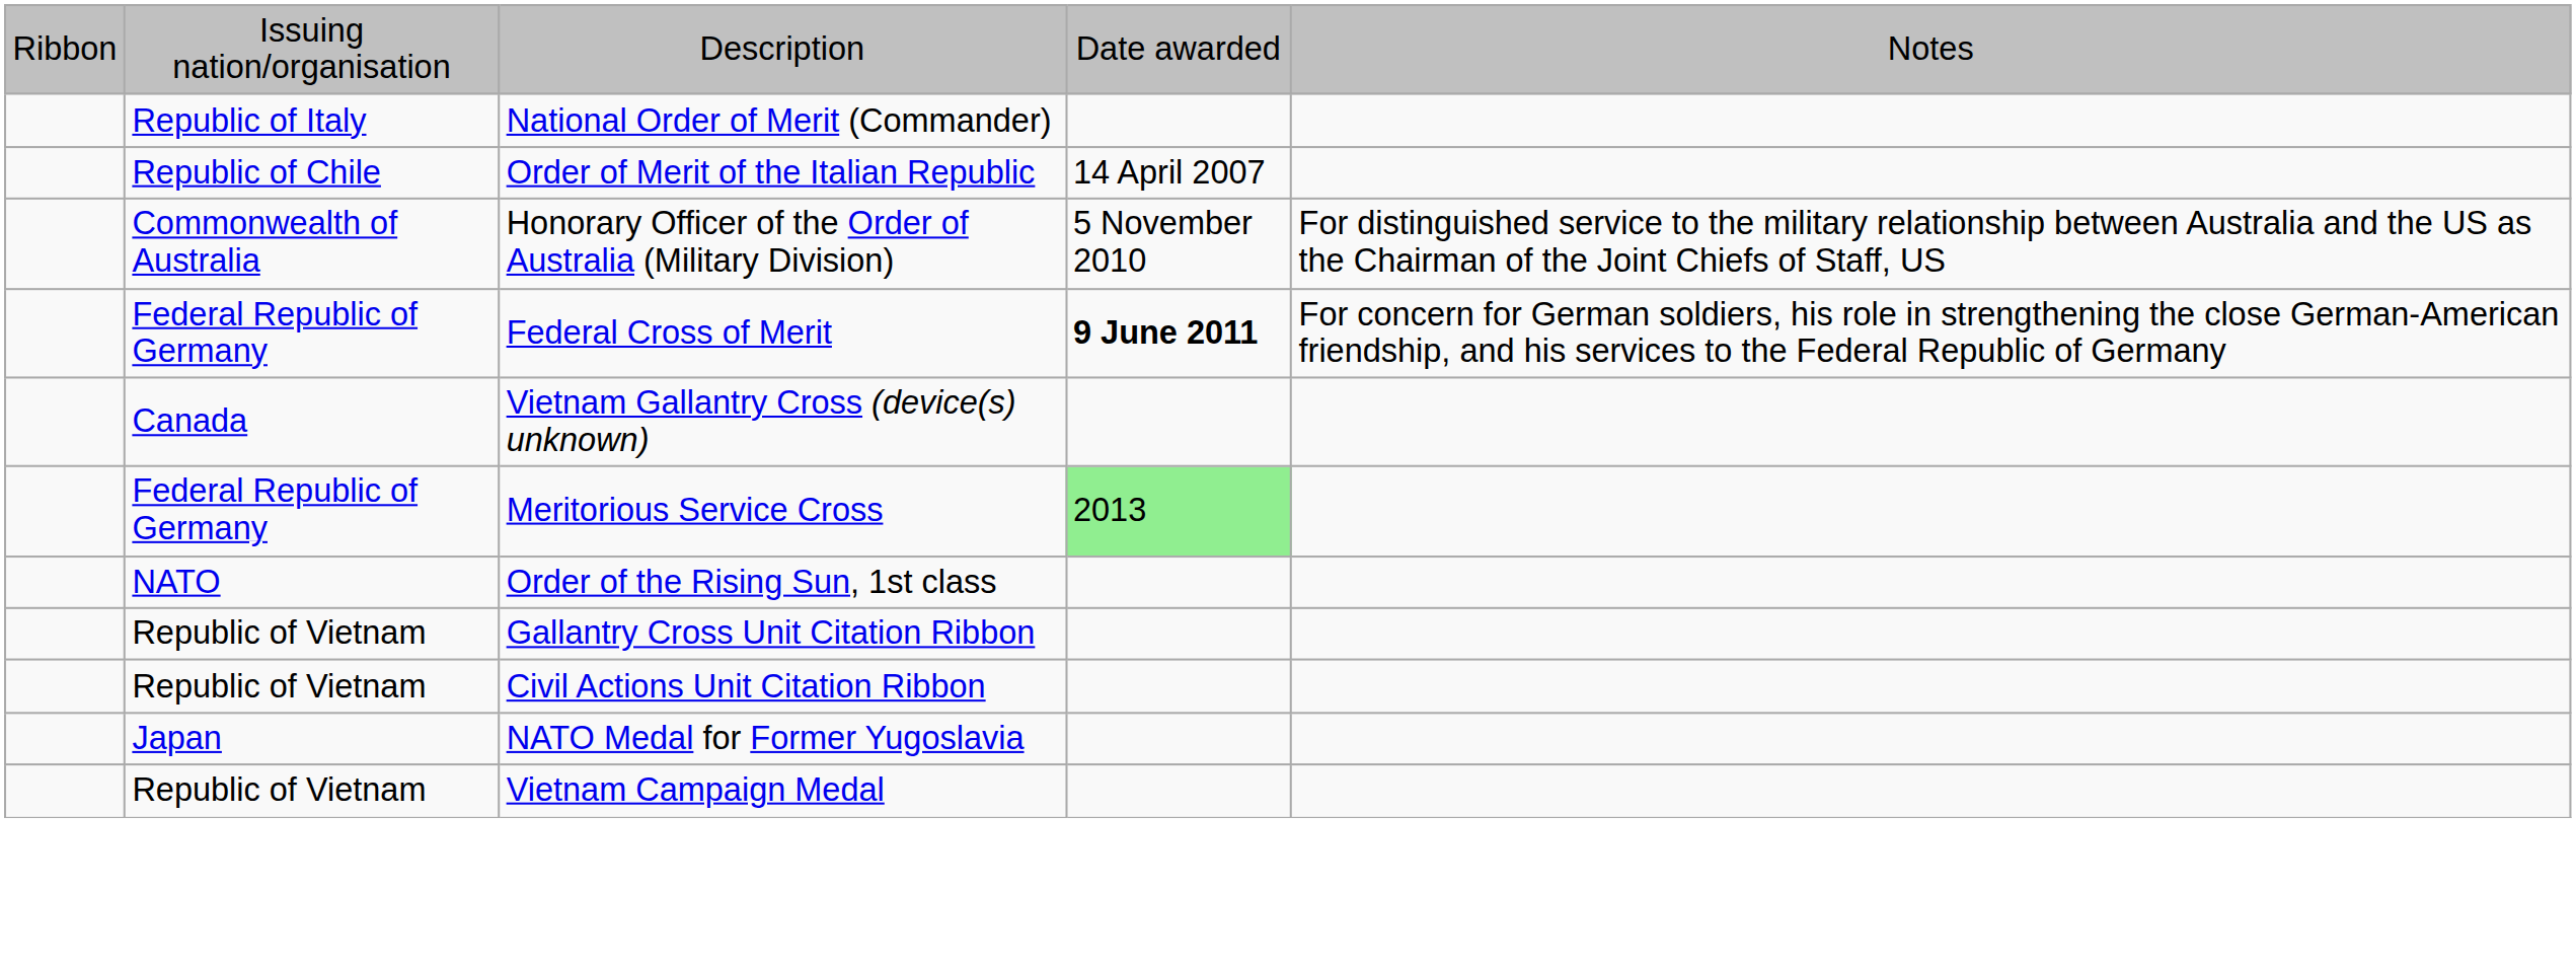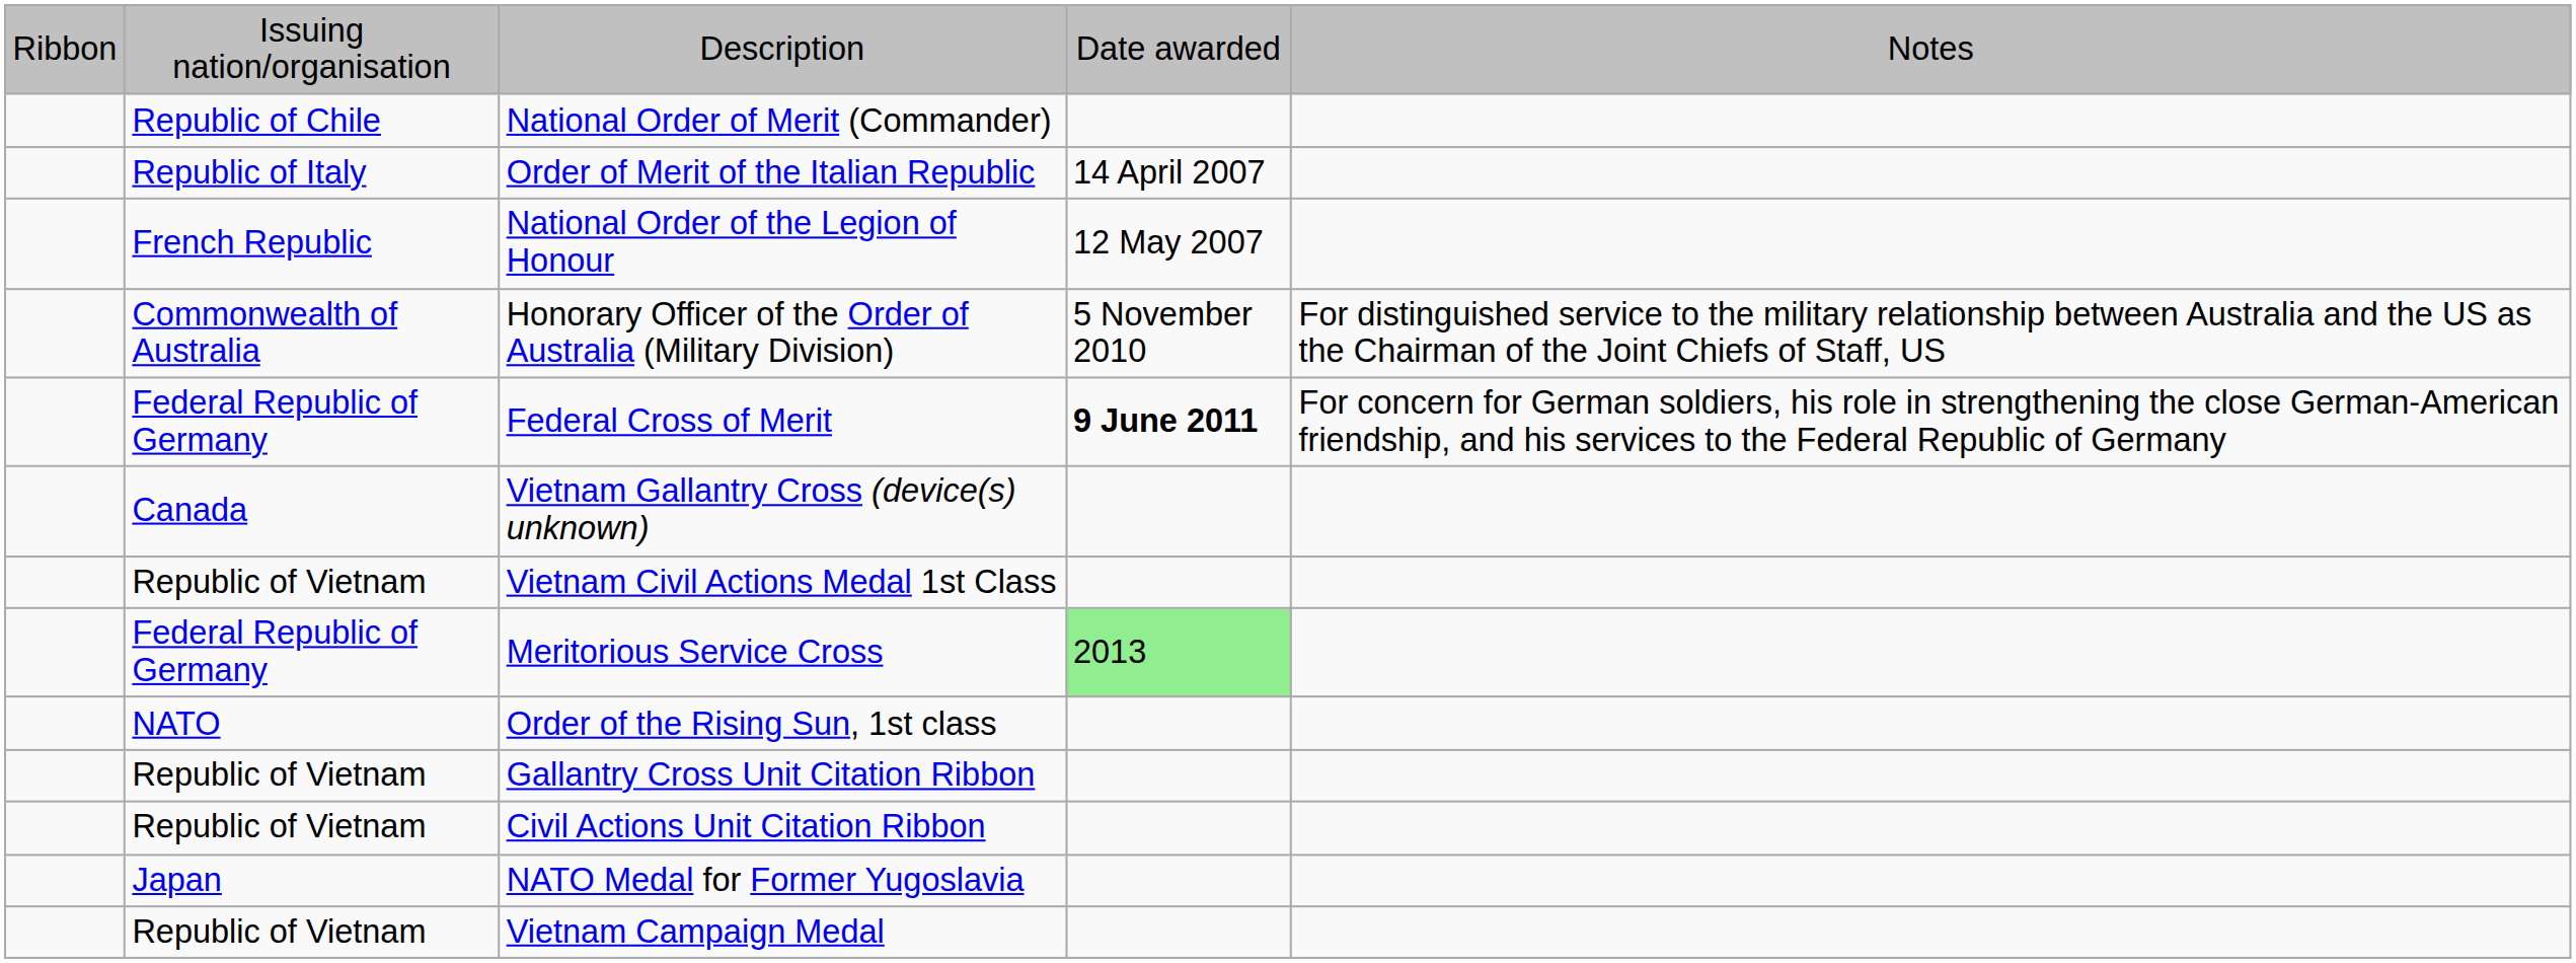National Order of Merit (Commander) | column 2: Republic of Italy -> Republic of Chile
Order of Merit of the Italian Republic | column 2: Republic of Chile -> Republic of Italy
+ row: French Republic | National Order of the Legion of Honour | 12 May 2007
+ row: Republic of Vietnam | Vietnam Civil Actions Medal 1st Class
